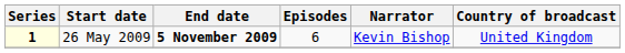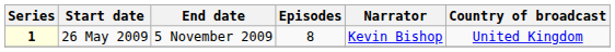26 May 2009 | End date: bold -> normal
26 May 2009 | Episodes: 6 -> 8
